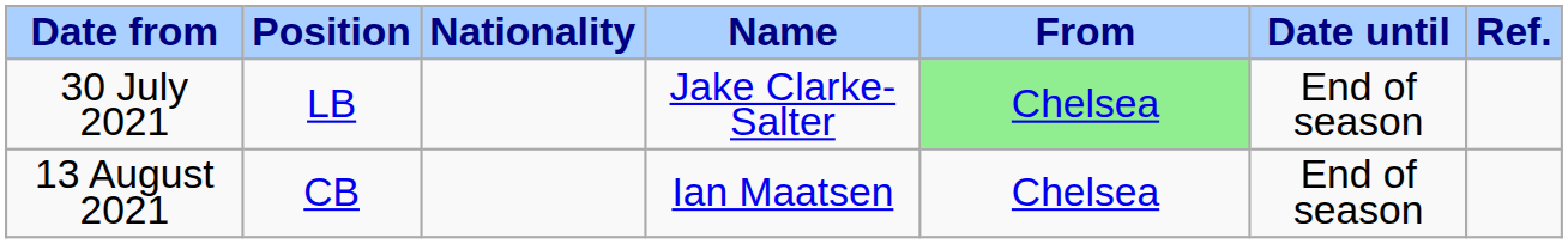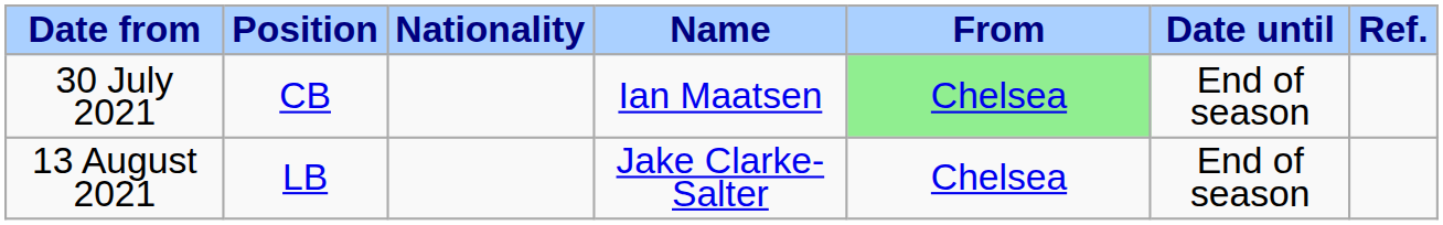30 July 2021 | Position: LB -> CB
30 July 2021 | Name: Jake Clarke-Salter -> Ian Maatsen
13 August 2021 | Position: CB -> LB
13 August 2021 | Name: Ian Maatsen -> Jake Clarke-Salter
